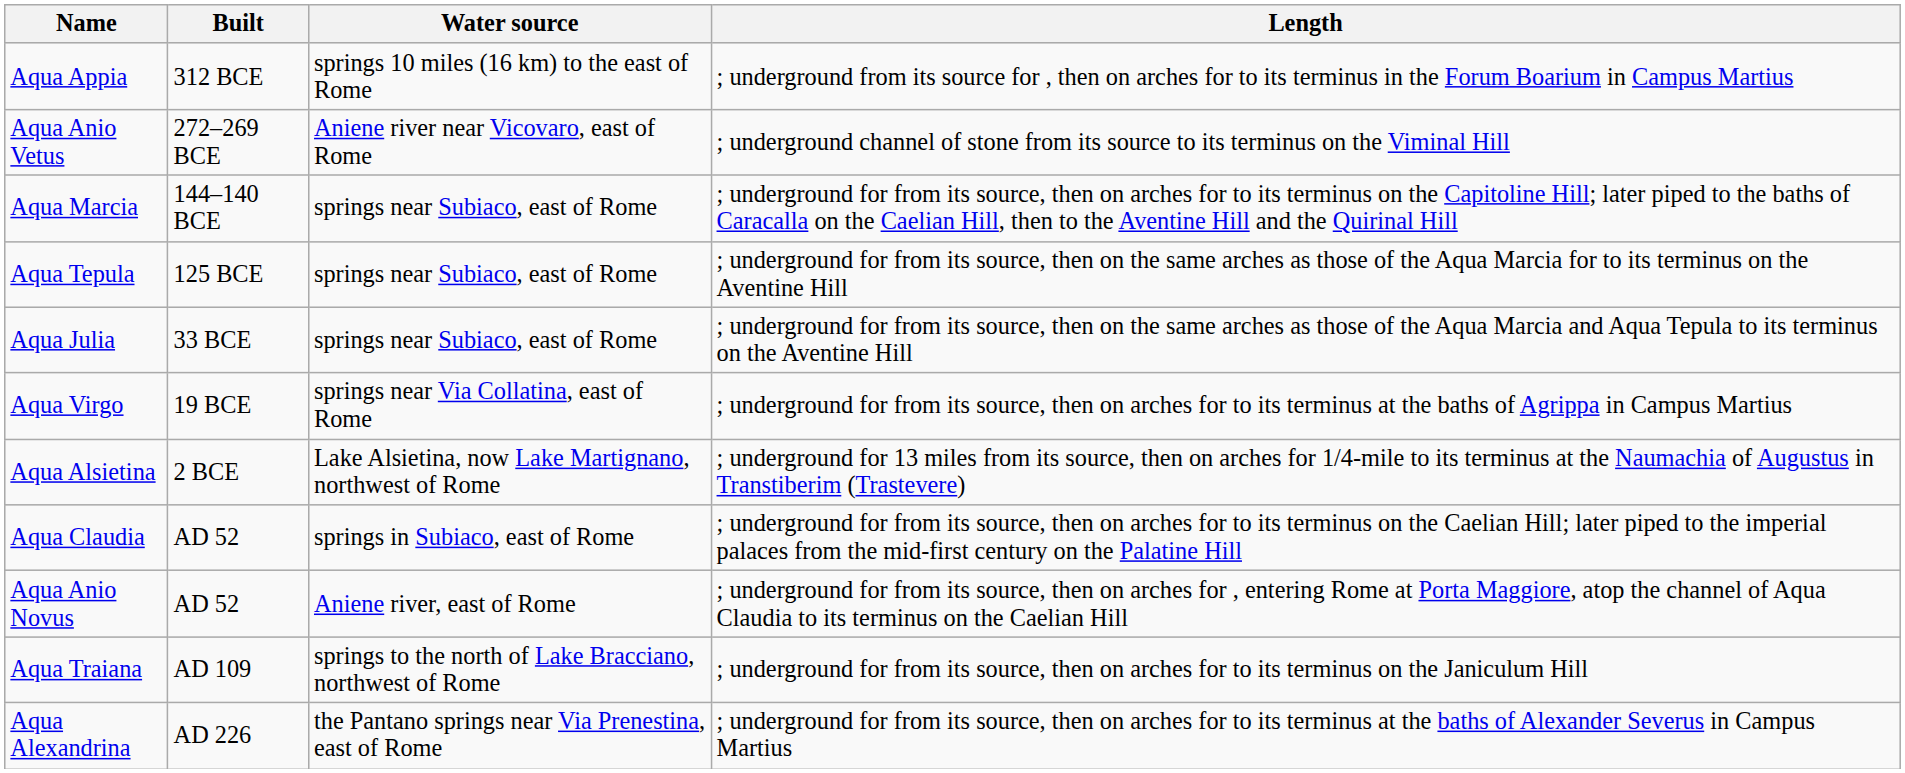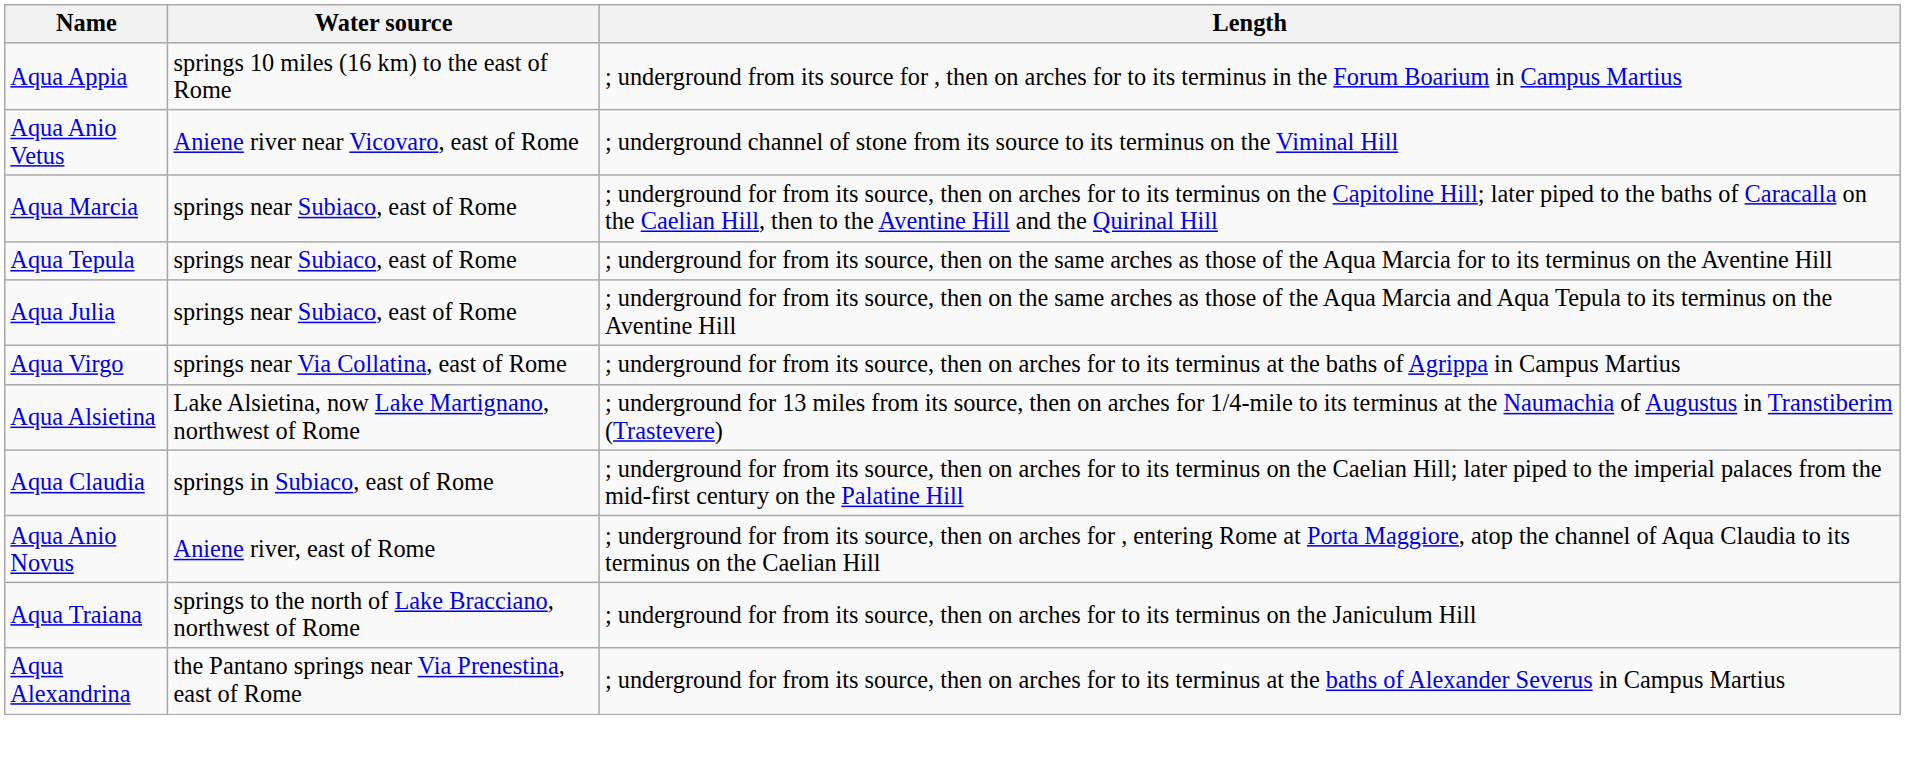- column: Built | 312 BCE | 272–269 BCE | 144–140 BCE | 125 BCE | 33 BCE | 19 BCE | 2 BCE | AD 52 | AD 52 | AD 109 | AD 226
